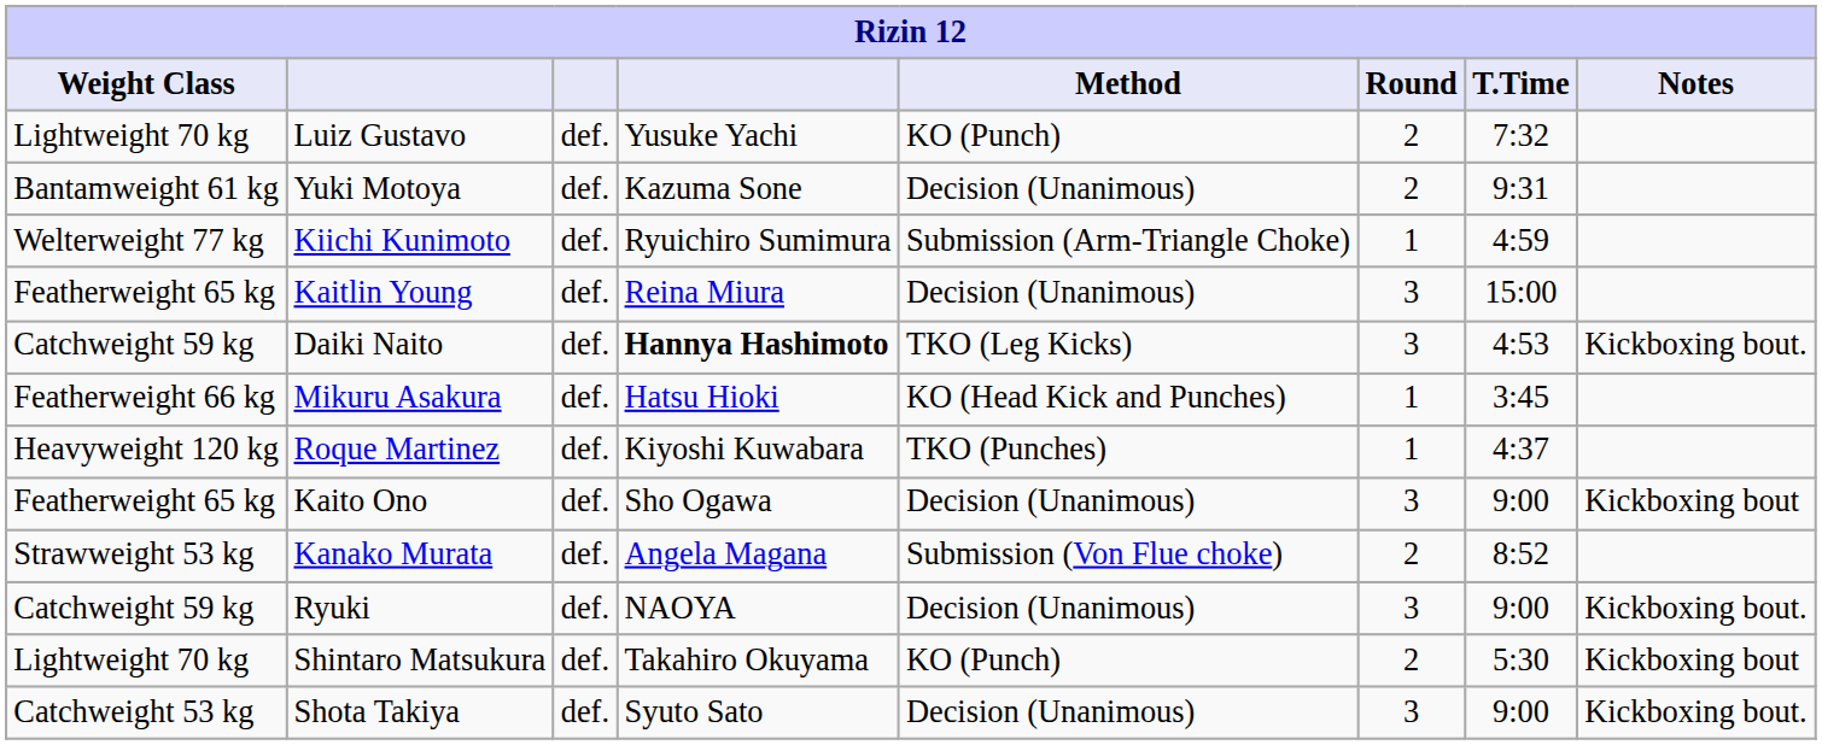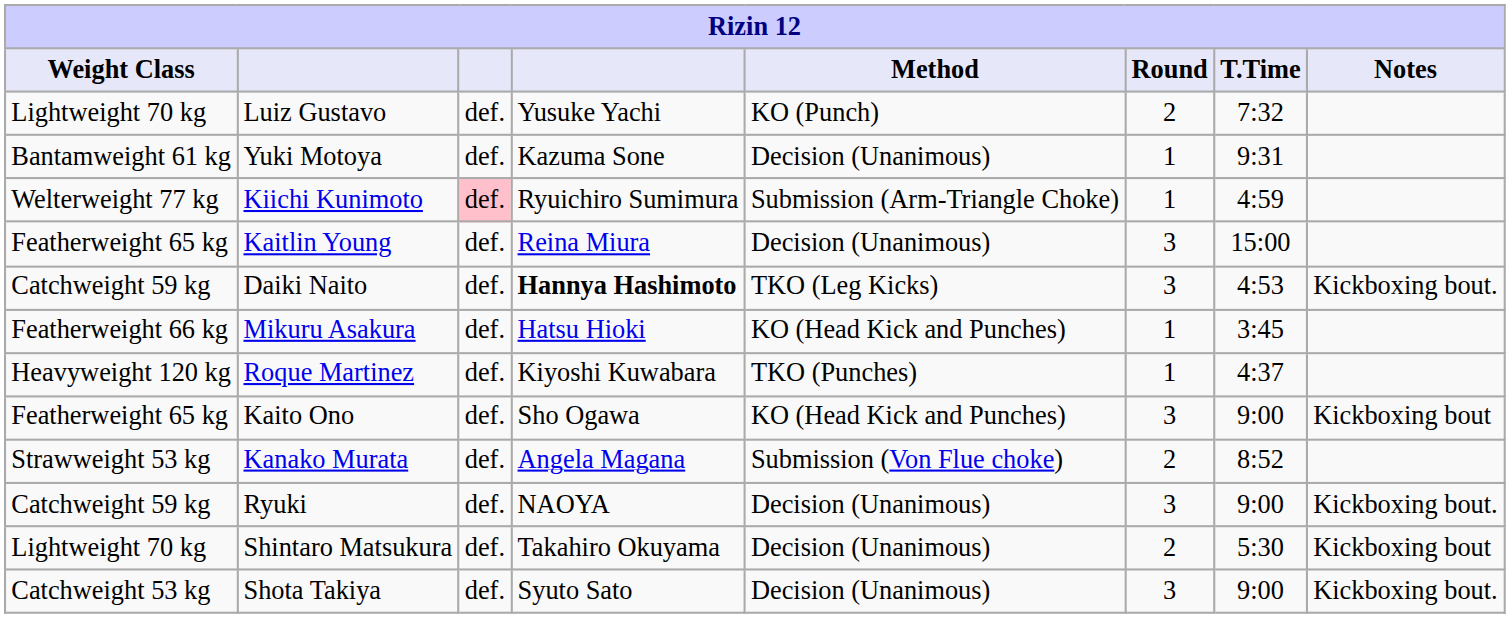Yuki Motoya | Round: 2 -> 1
Kiichi Kunimoto | column 3: no background -> pink background
Kaito Ono | Method: Decision (Unanimous) -> KO (Head Kick and Punches)
Shintaro Matsukura | Method: KO (Punch) -> Decision (Unanimous)
